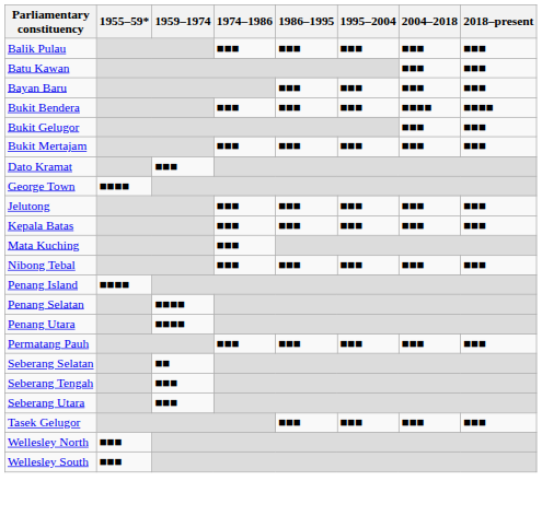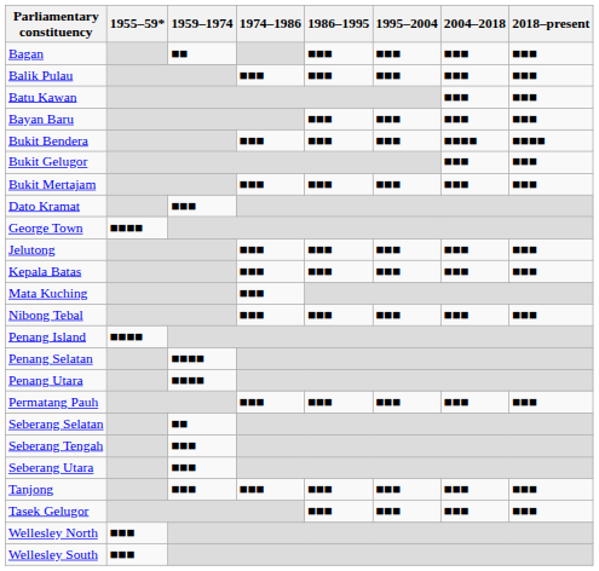+ row: Bagan | ■■ | ■■■ | ■■■ | ■■■ | ■■■
+ row: Tanjong | ■■■ | ■■■ | ■■■ | ■■■ | ■■■ | ■■■
